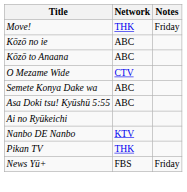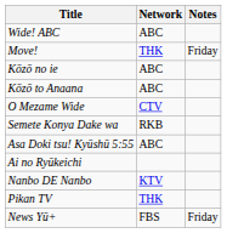+ row: Wide! ABC | ABC
Semete Konya Dake wa | Network: ABC -> RKB
